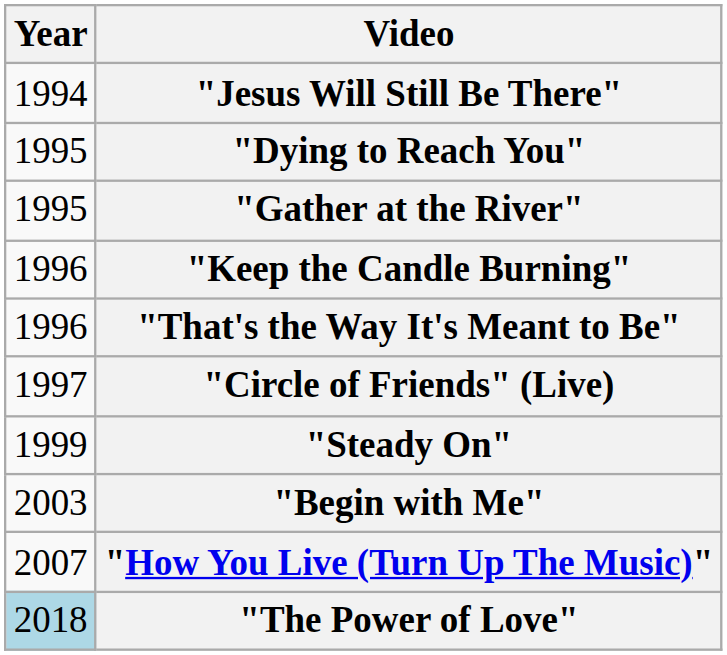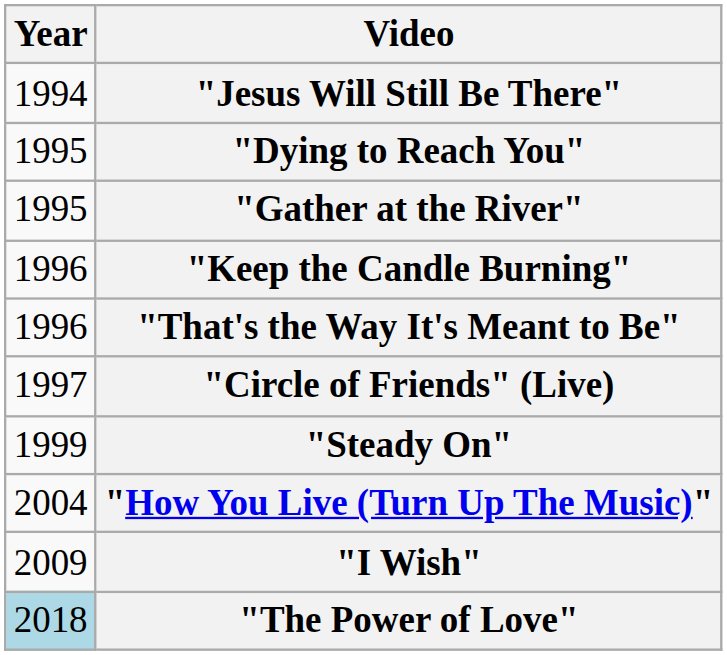- row: 2003 | "Begin with Me"
"How You Live (Turn Up The Music)" | Year: 2007 -> 2004
+ row: 2009 | "I Wish"
